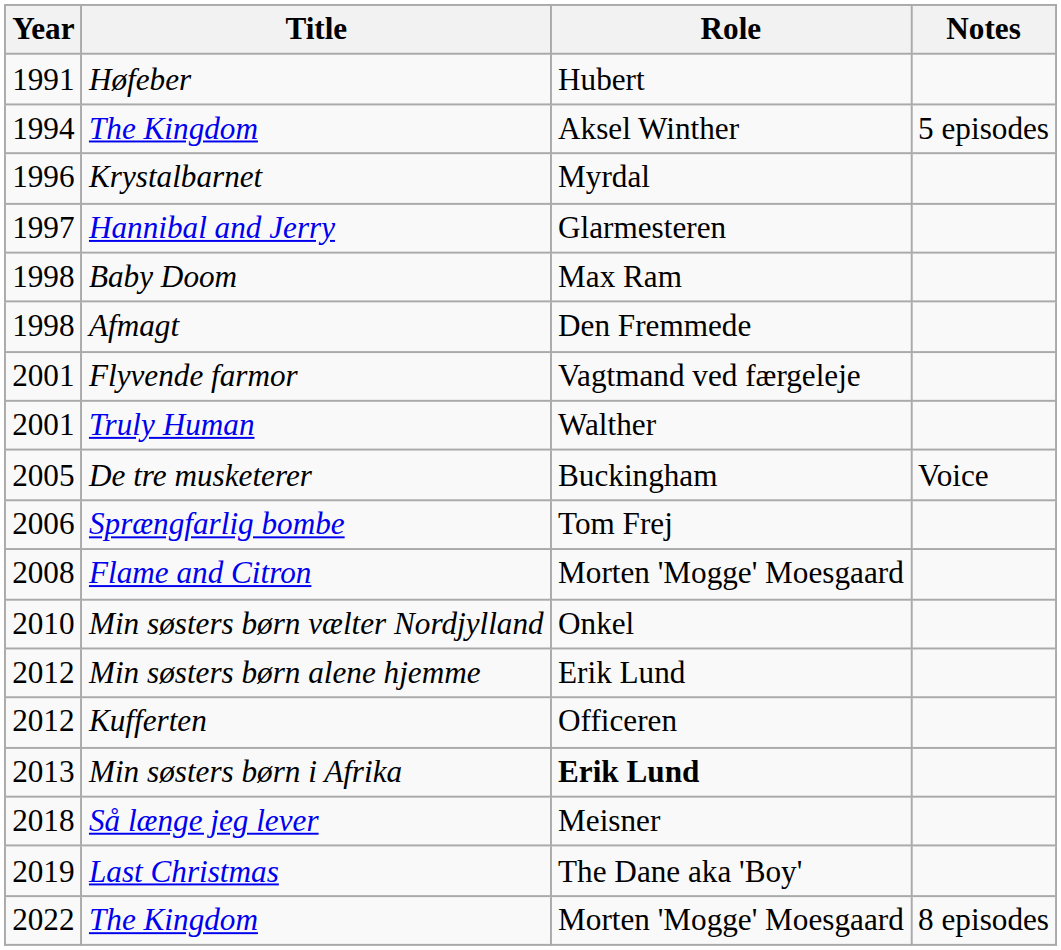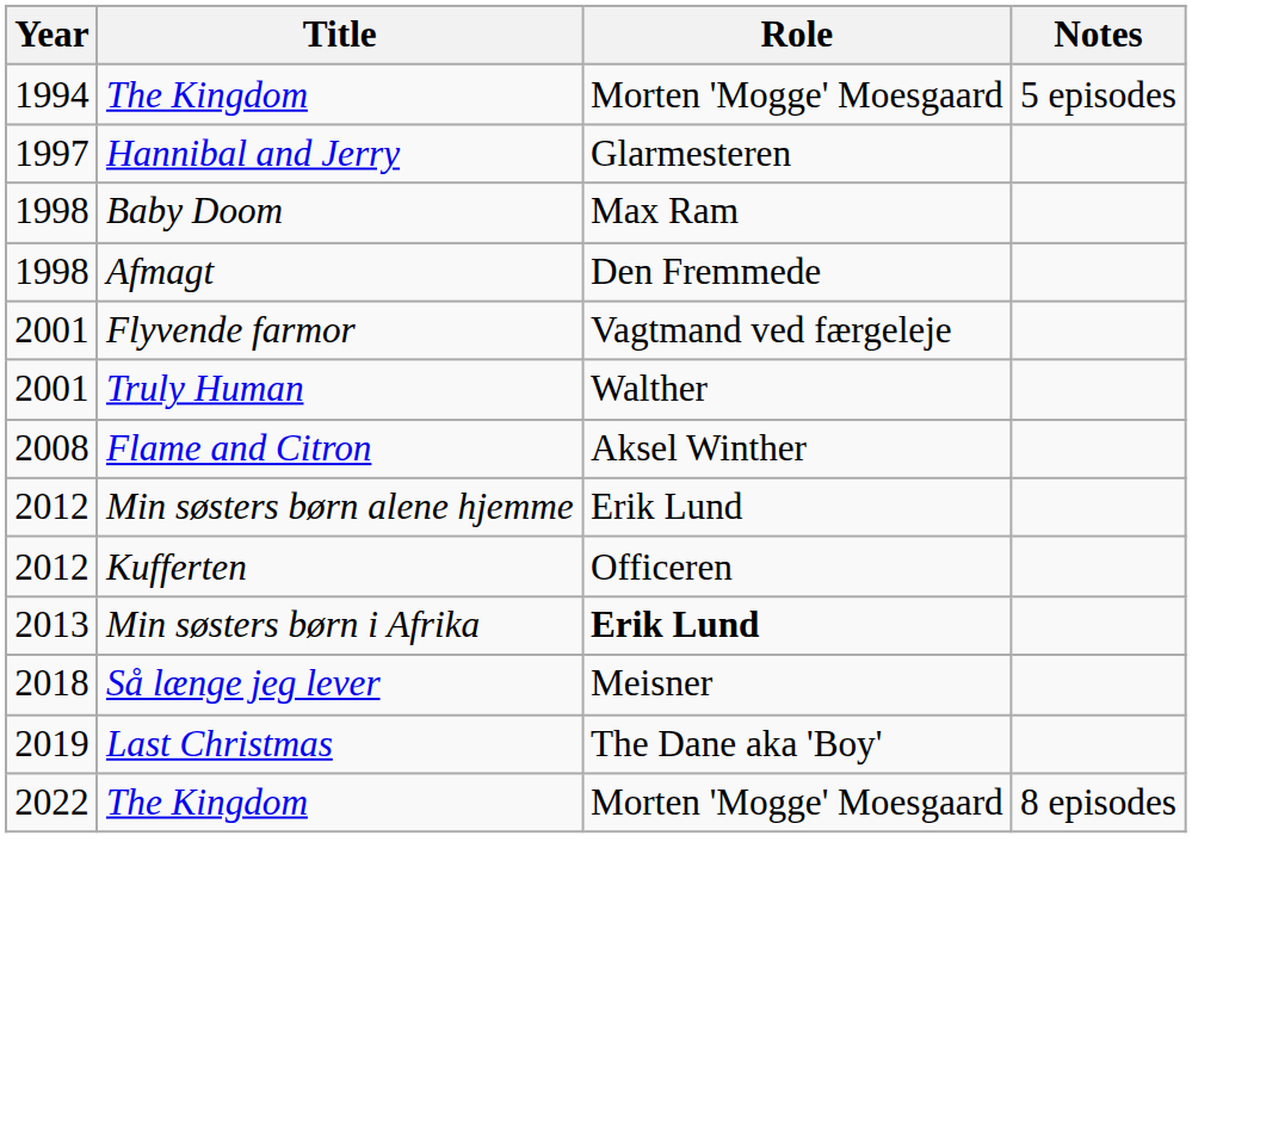- row: 1991 | Høfeber | Hubert
1994 / The Kingdom | Role: Aksel Winther -> Morten 'Mogge' Moesgaard
- row: 1996 | Krystalbarnet | Myrdal
- row: 2005 | De tre musketerer | Buckingham | Voice
- row: 2006 | Sprængfarlig bombe | Tom Frej
Flame and Citron | Role: Morten 'Mogge' Moesgaard -> Aksel Winther
- row: 2010 | Min søsters børn vælter Nordjylland | Onkel
